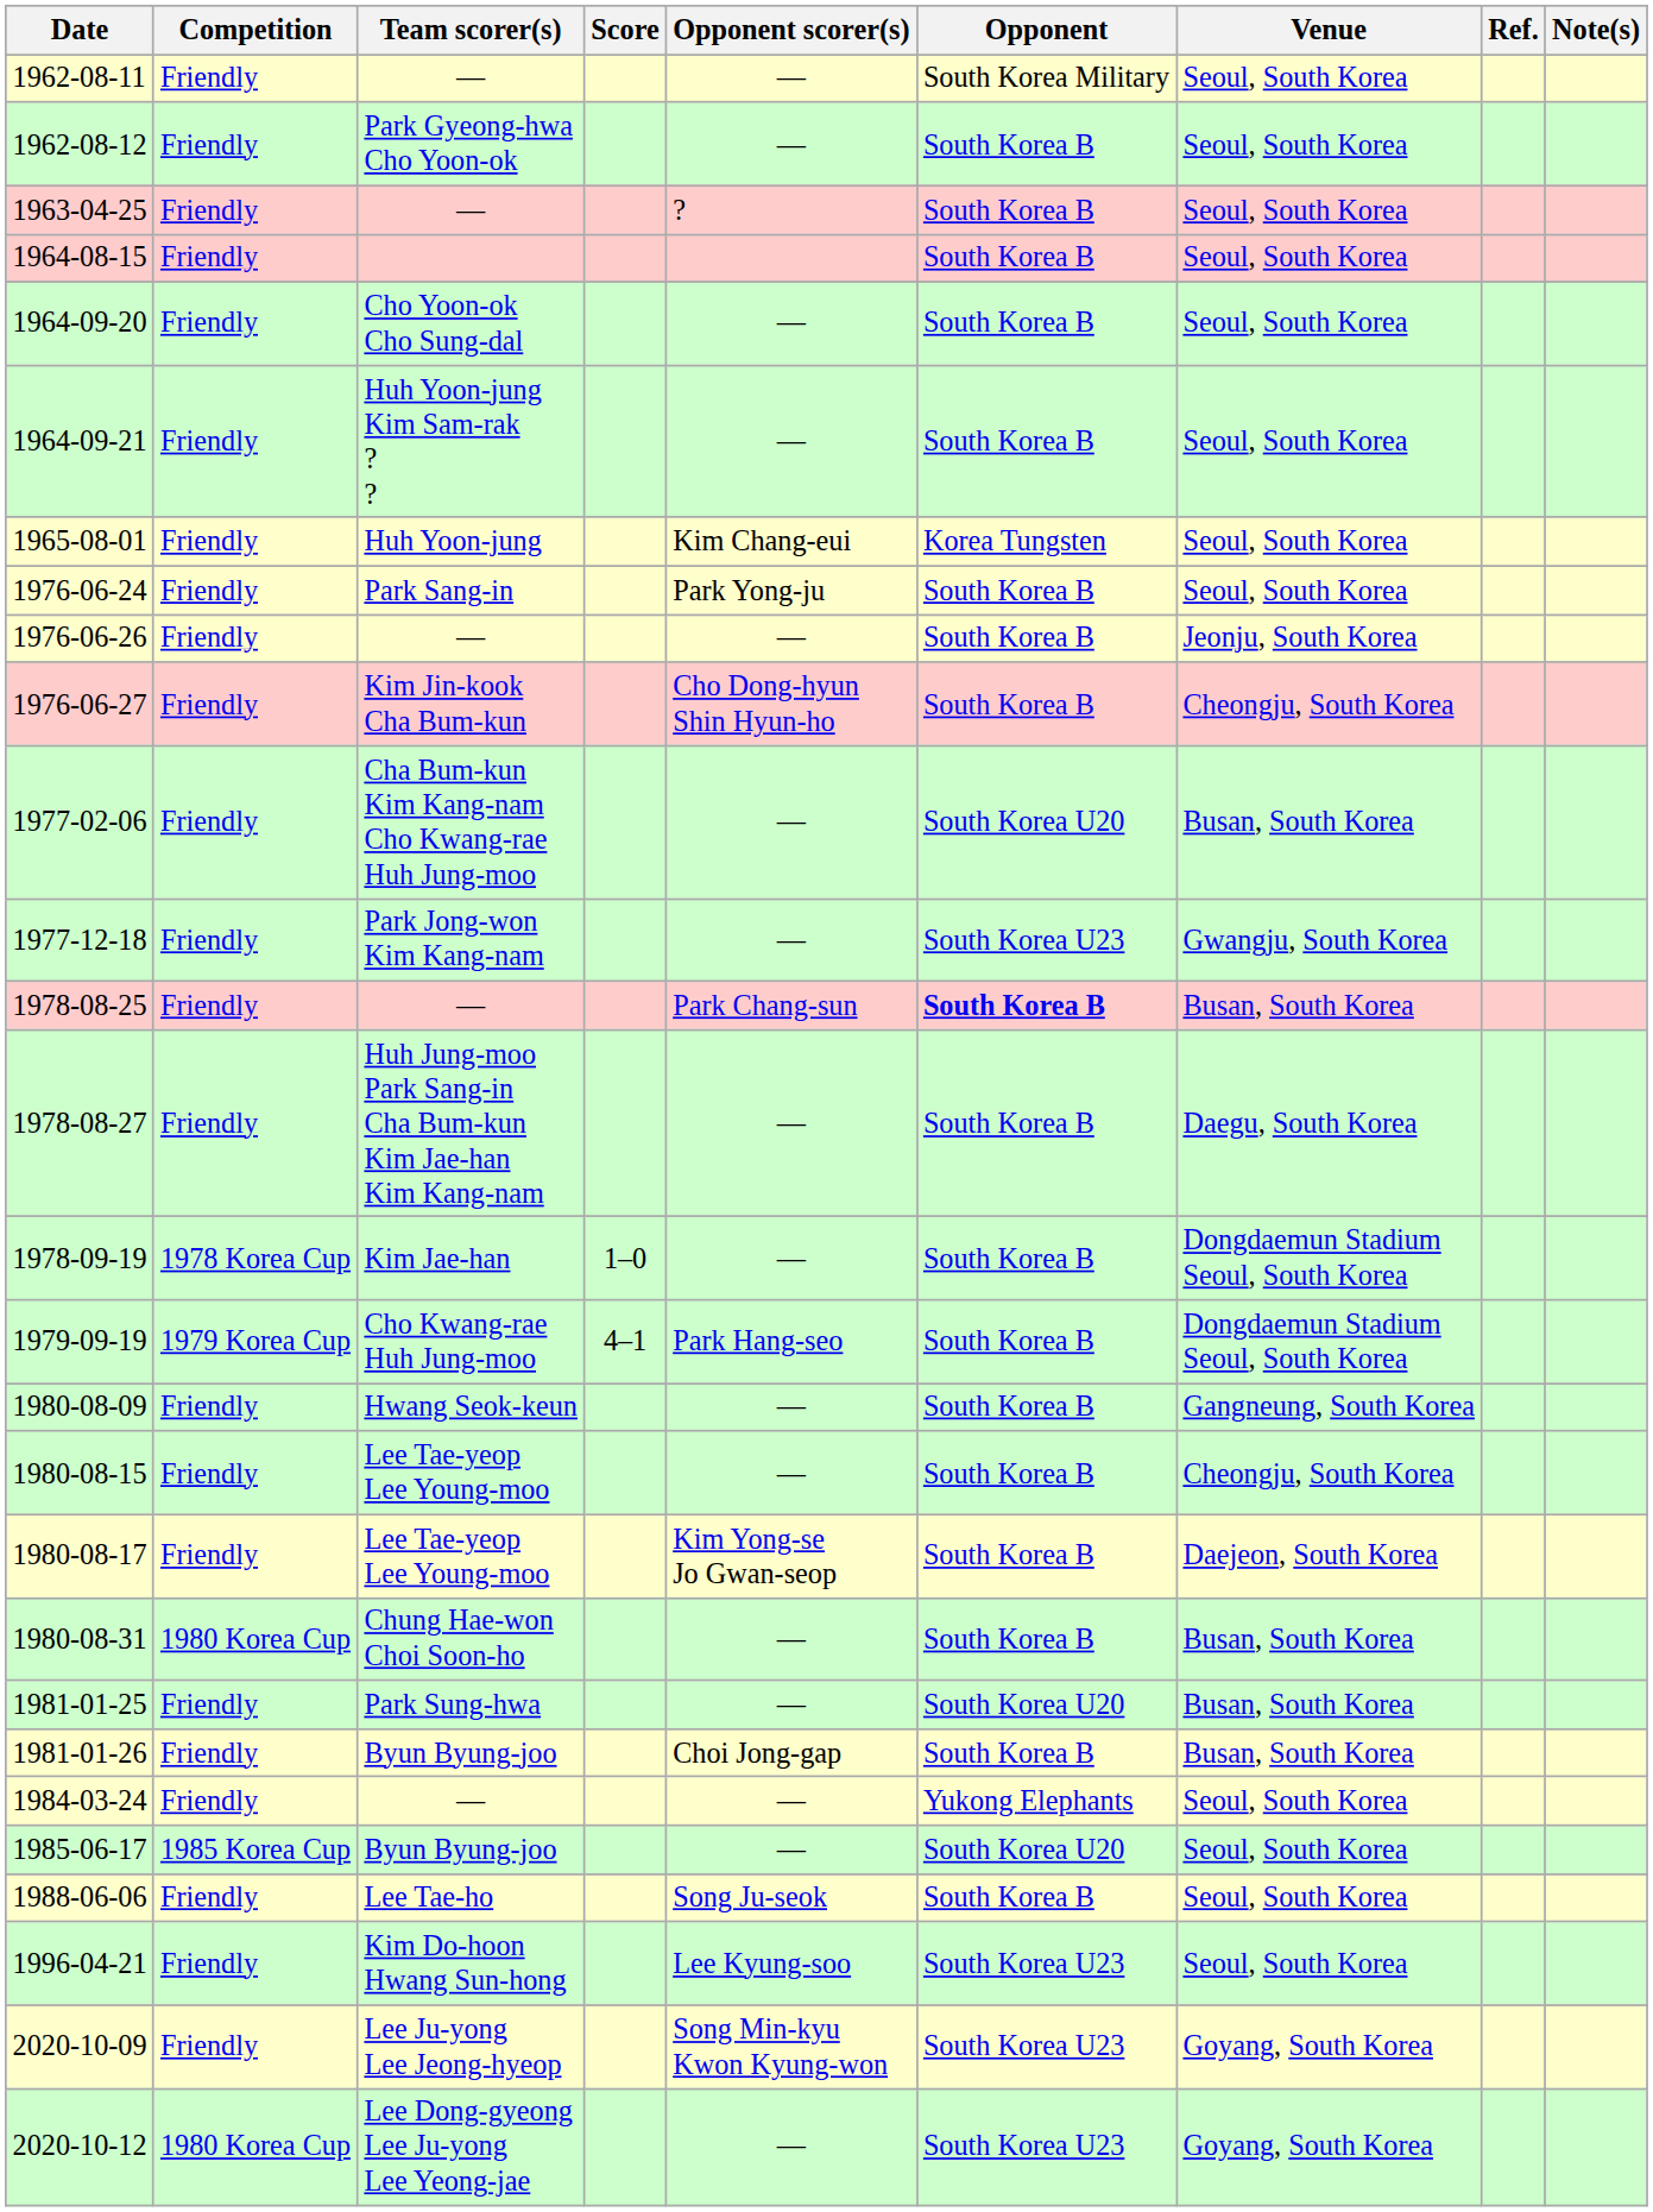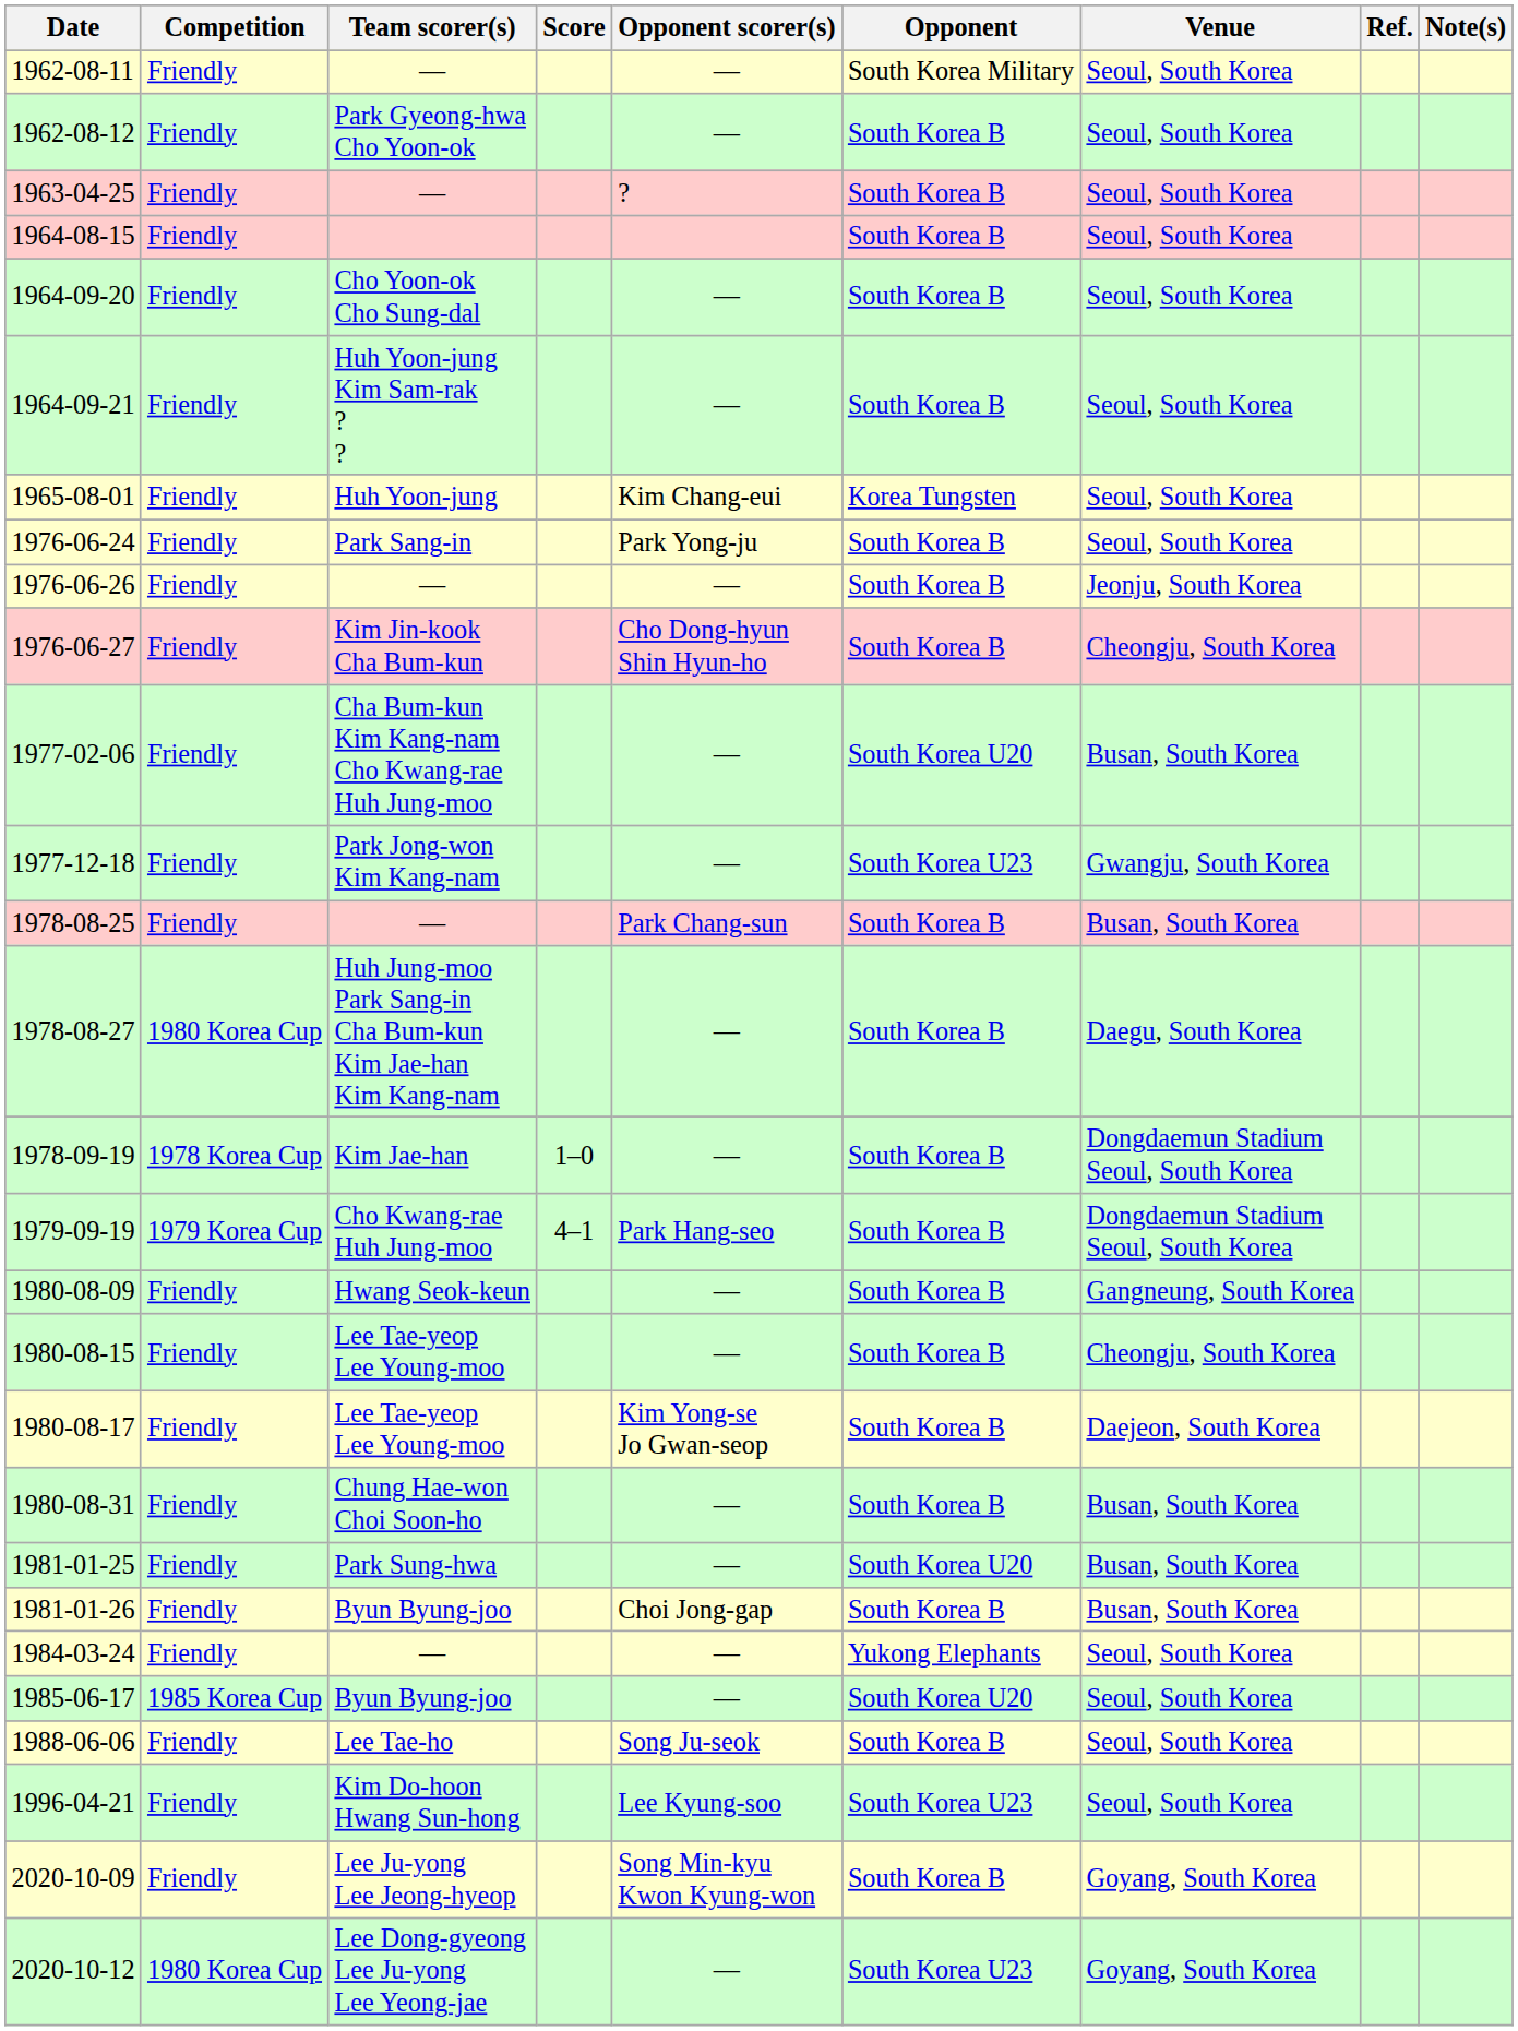1978-08-25 | Opponent: bold -> normal
1978-08-27 | Competition: Friendly -> 1980 Korea Cup
1980-08-31 | Competition: 1980 Korea Cup -> Friendly
2020-10-09 | Opponent: South Korea U23 -> South Korea B
